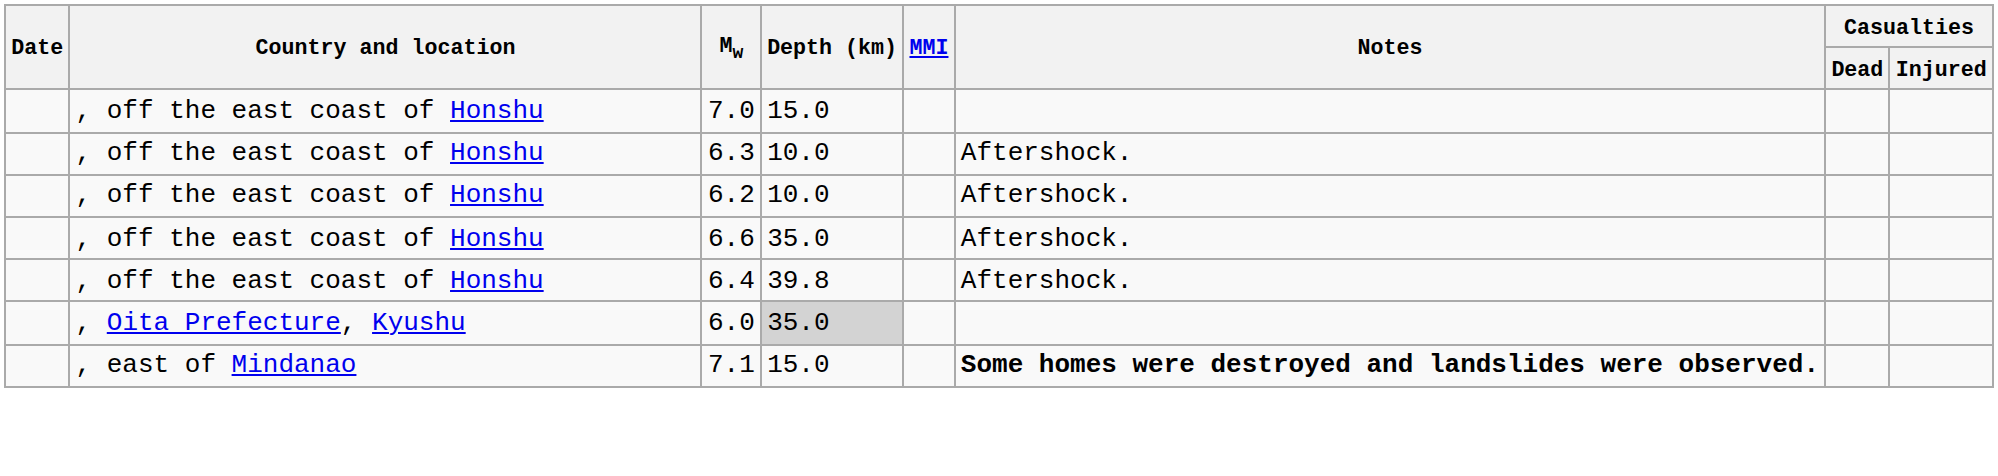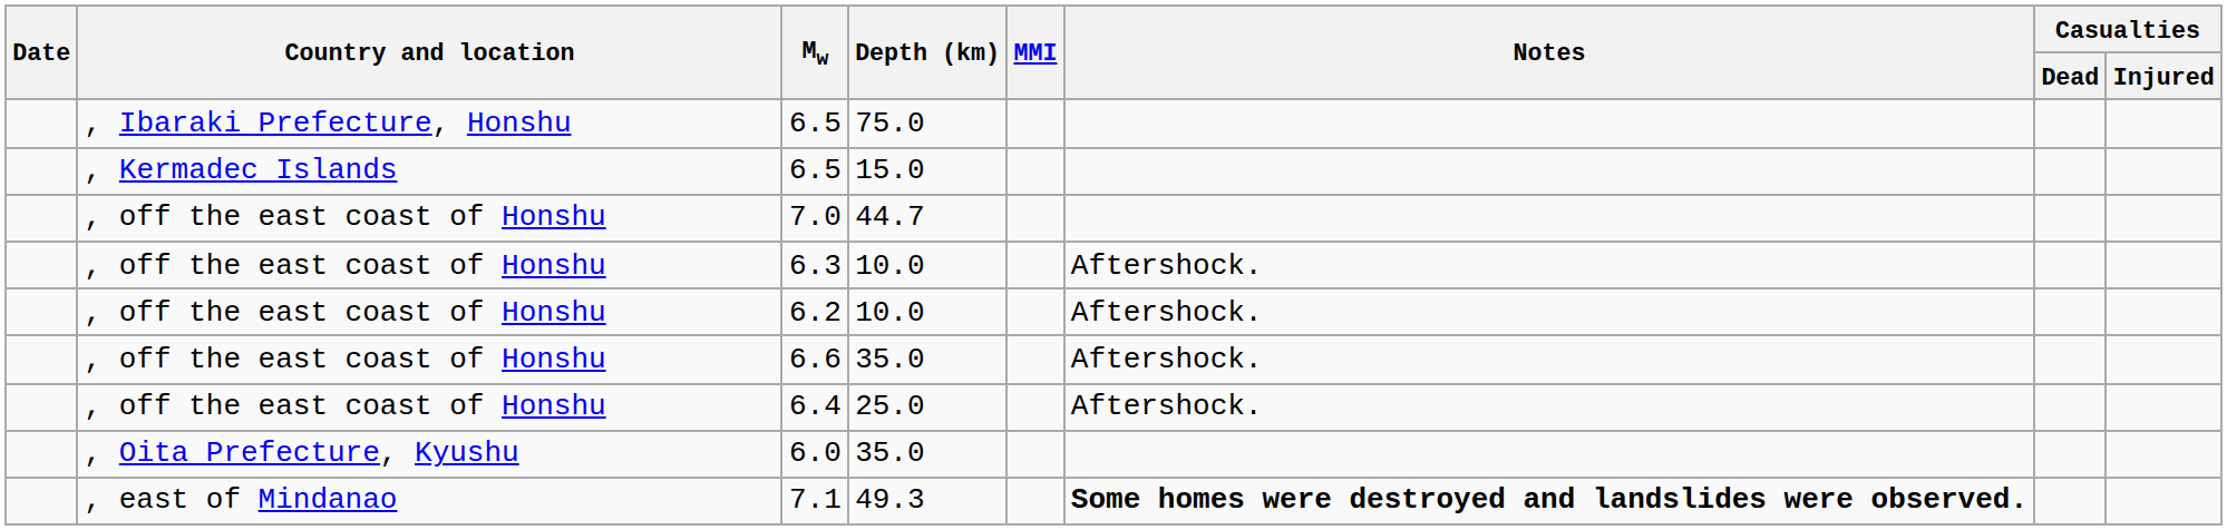+ row: , Ibaraki Prefecture, Honshu | 6.5 | 75.0
+ row: , Kermadec Islands | 6.5 | 15.0
7.0 | Depth (km): 15.0 -> 44.7
6.4 | Depth (km): 39.8 -> 25.0
6.0 | Depth (km): lightgrey background -> no background
7.1 | Depth (km): 15.0 -> 49.3
